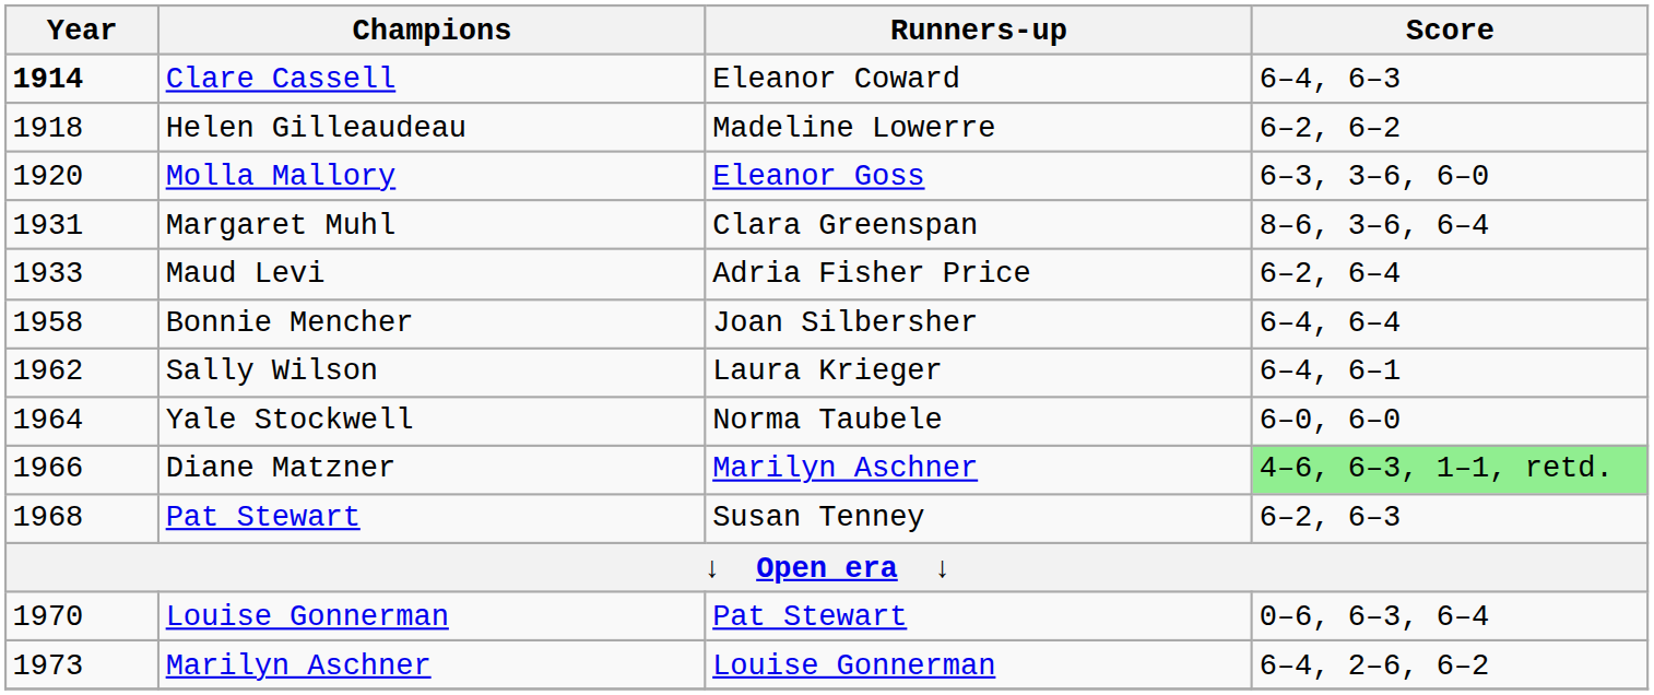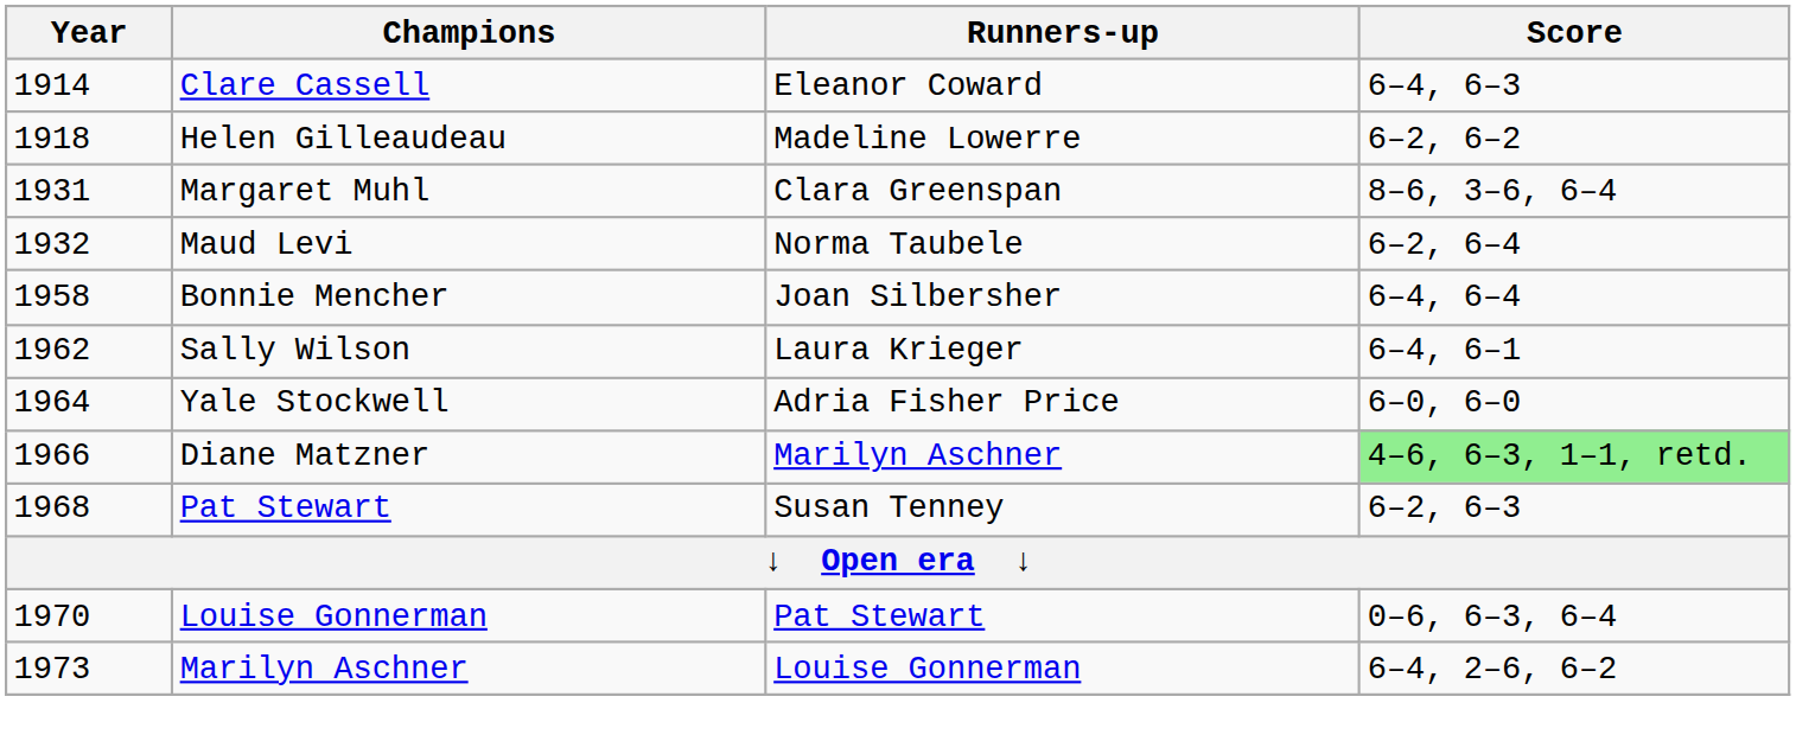Clare Cassell | Year: bold -> normal
- row: 1920 | Molla Mallory | Eleanor Goss | 6–3, 3–6, 6–0
Maud Levi | Year: 1933 -> 1932
Maud Levi | Runners-up: Adria Fisher Price -> Norma Taubele
Yale Stockwell | Runners-up: Norma Taubele -> Adria Fisher Price
